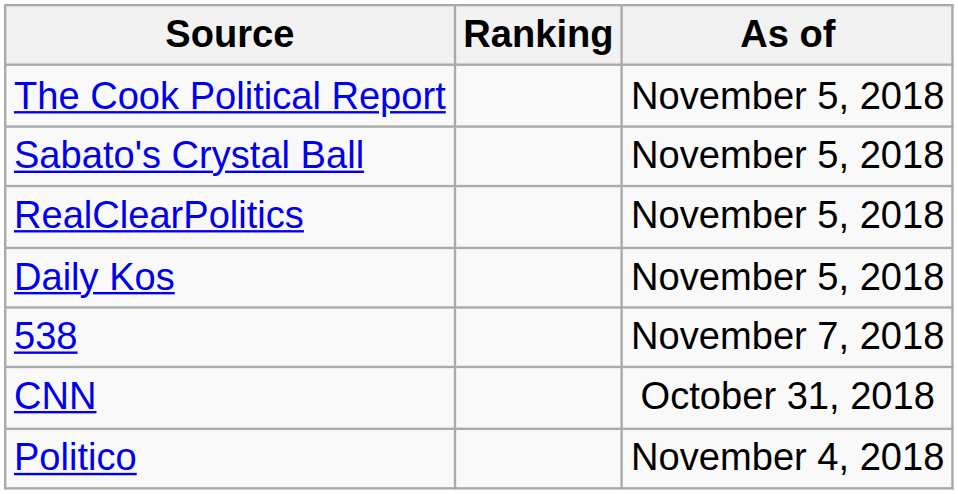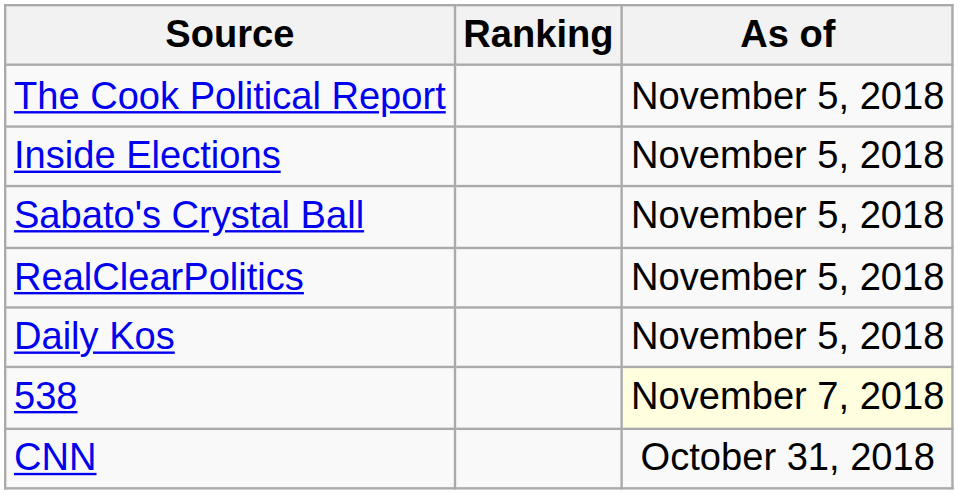+ row: Inside Elections | November 5, 2018
538 | As of: no background -> lightyellow background
- row: Politico | November 4, 2018
